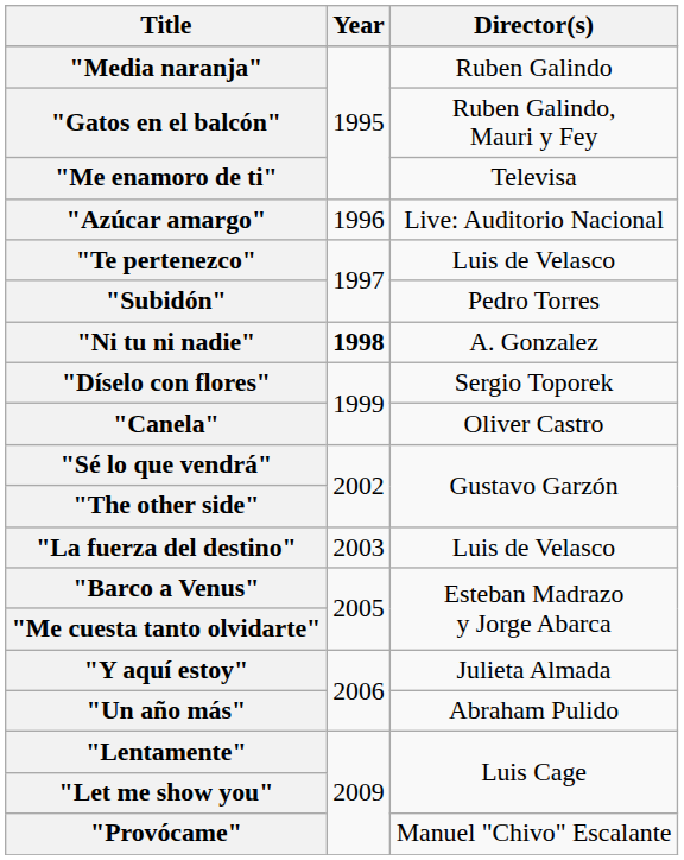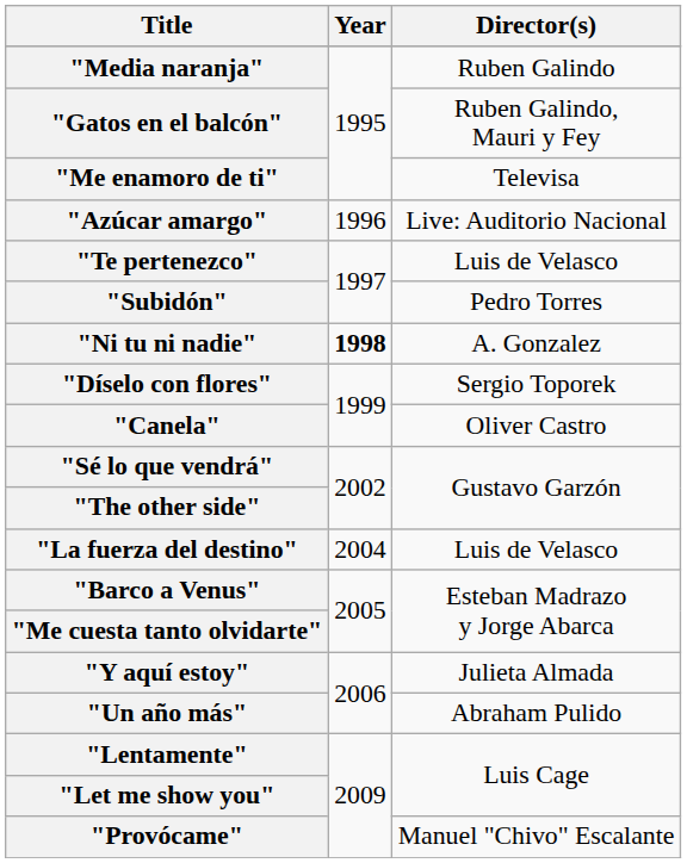"La fuerza del destino" | Year: 2003 -> 2004
